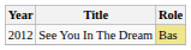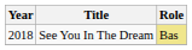See You In The Dream | Year: 2012 -> 2018
